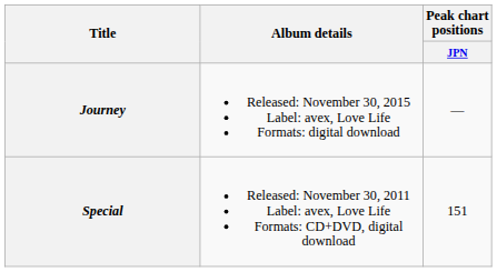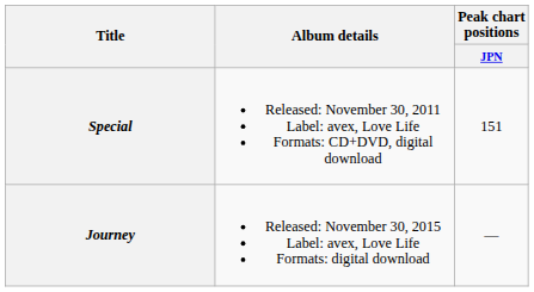rows swapped: Special <-> Journey
